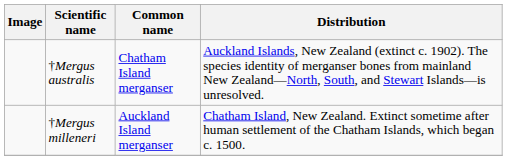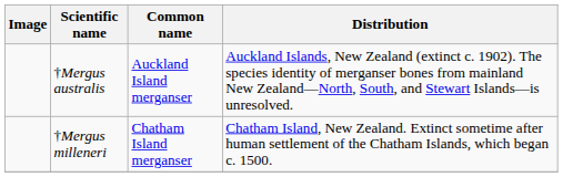†Mergus australis | Common name: Chatham Island merganser -> Auckland Island merganser
†Mergus milleneri | Common name: Auckland Island merganser -> Chatham Island merganser
